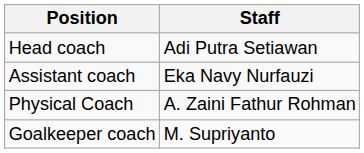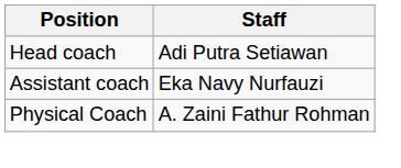- row: Goalkeeper coach | M. Supriyanto
